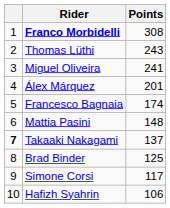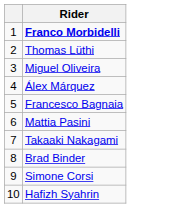- column: Points | 308 | 243 | 241 | 201 | 174 | 148 | 137 | 125 | 117 | 106
Takaaki Nakagami | column 1: bold -> normal
